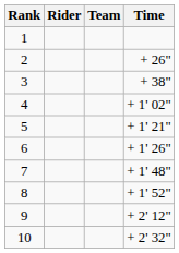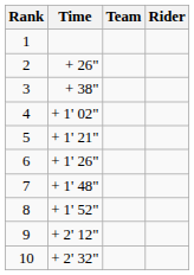columns swapped: Rider <-> Time
